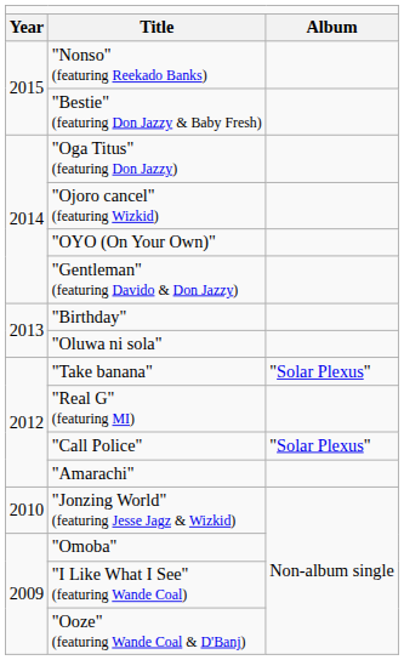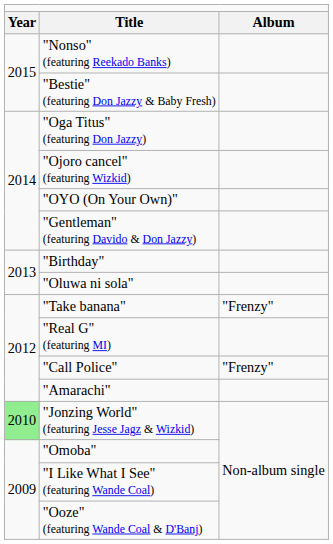"Take banana" | column 3: "Solar Plexus" -> "Frenzy"
"Call Police" | column 3: "Solar Plexus" -> "Frenzy"
"Jonzing World" (featuring Jesse Jagz & Wizkid) | column 1: no background -> lightgreen background
